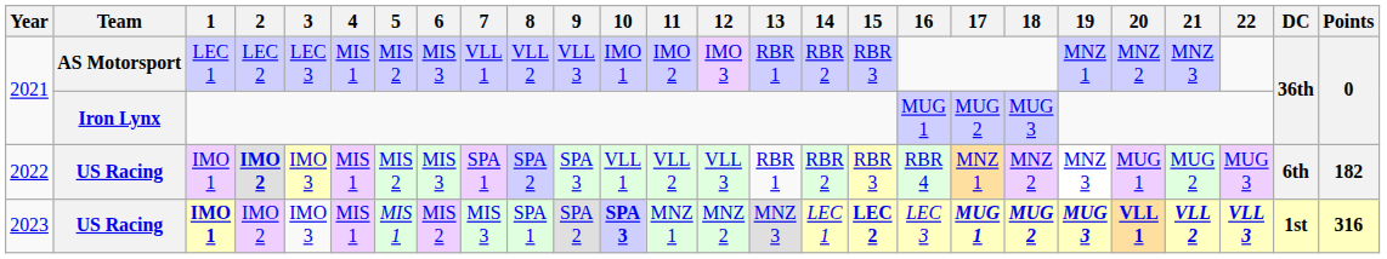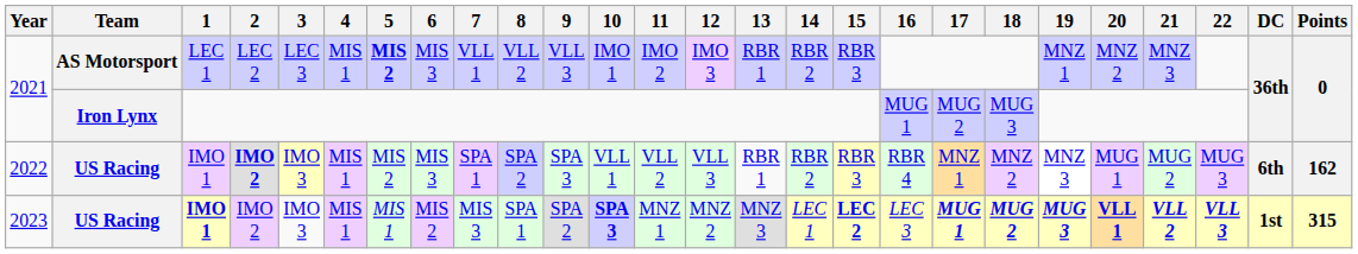2021 / AS Motorsport | 5: normal -> bold
2022 | Points: 182 -> 162
2023 | Points: 316 -> 315
